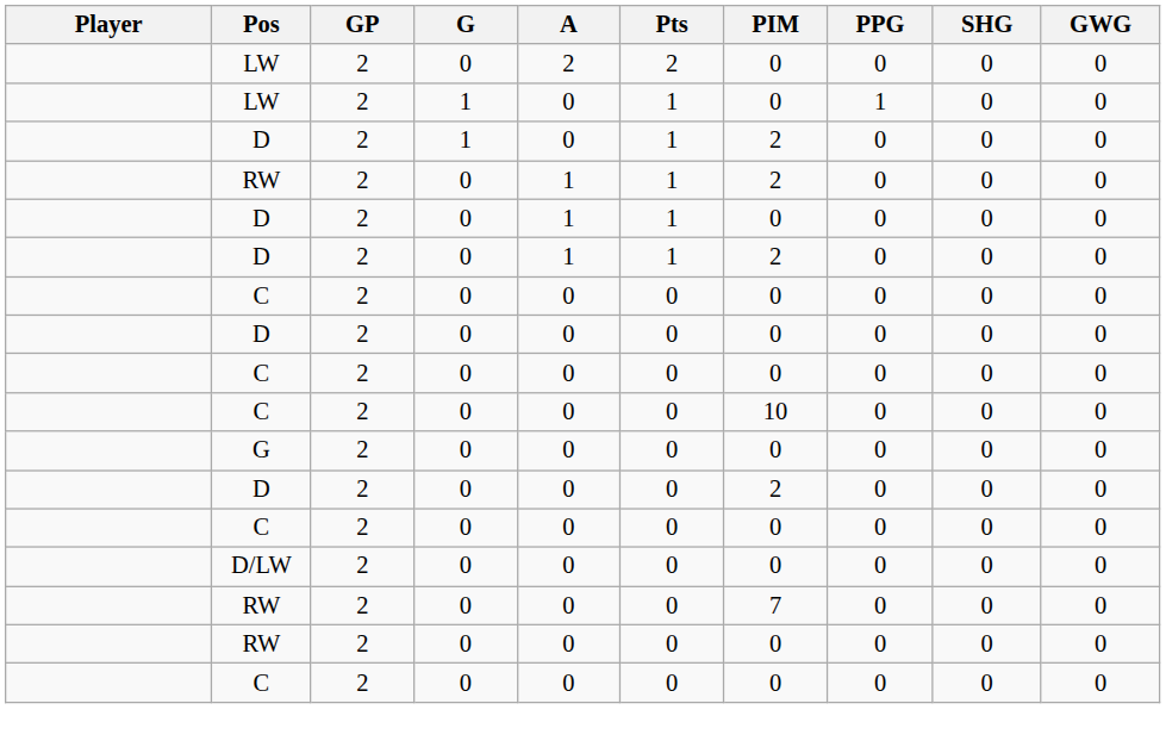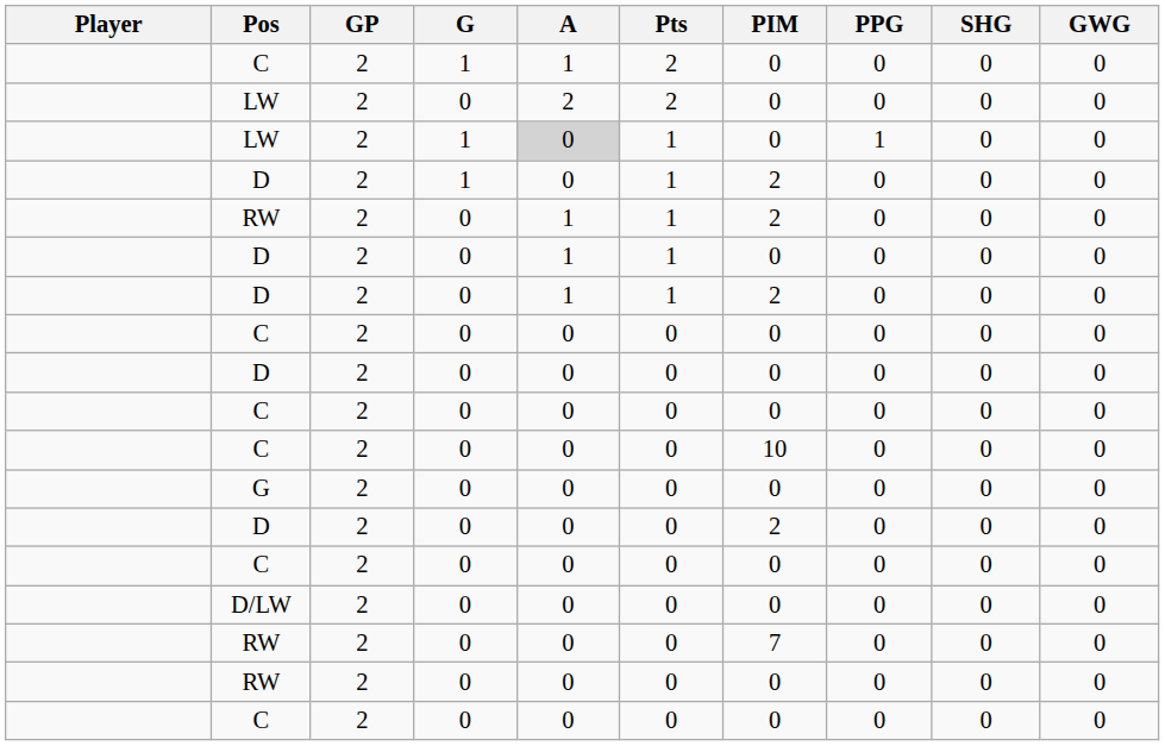+ row: C | 2 | 1 | 1 | 2 | 0 | 0 | 0 | 0
LW / 1 | A: no background -> lightgrey background
